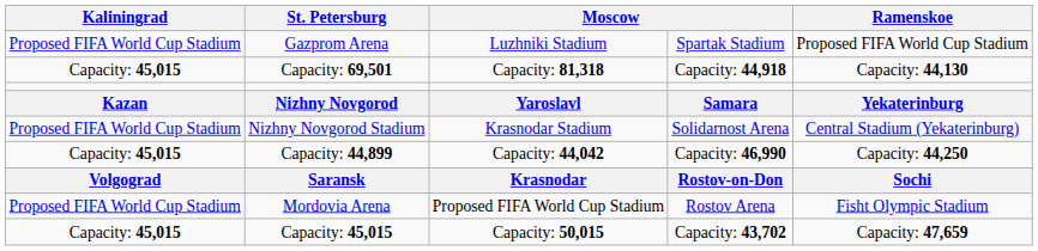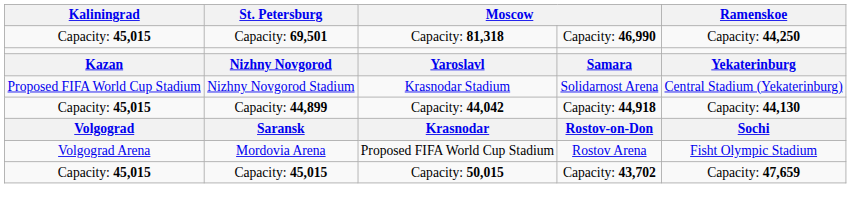- row: Proposed FIFA World Cup Stadium | Gazprom Arena | Luzhniki Stadium | Spartak Stadium | Proposed FIFA World Cup Stadium
Capacity: 69,501 | column 4: Capacity: 44,918 -> Capacity: 46,990
Capacity: 69,501 | Ramenskoe: Capacity: 44,130 -> Capacity: 44,250
Capacity: 44,899 | column 4: Capacity: 46,990 -> Capacity: 44,918
Capacity: 44,899 | Ramenskoe: Capacity: 44,250 -> Capacity: 44,130
Mordovia Arena | Kaliningrad: Proposed FIFA World Cup Stadium -> Volgograd Arena
